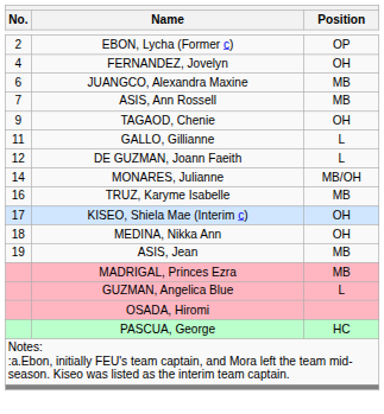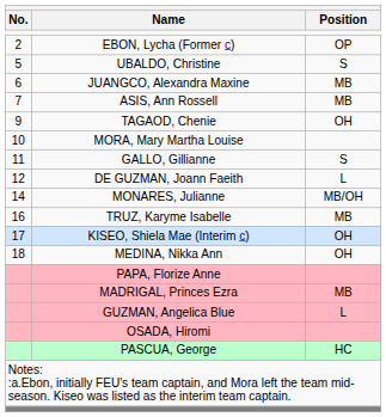- row: 4 | FERNANDEZ, Jovelyn | OH
+ row: 5 | UBALDO, Christine | S
+ row: 10 | MORA, Mary Martha Louise
GALLO, Gillianne | Position: L -> S
- row: 19 | ASIS, Jean | MB
+ row: PAPA, Florize Anne
